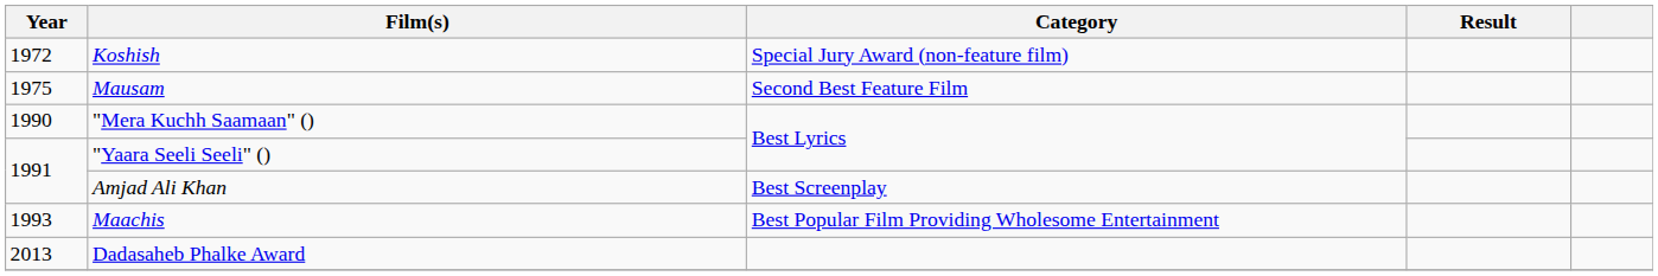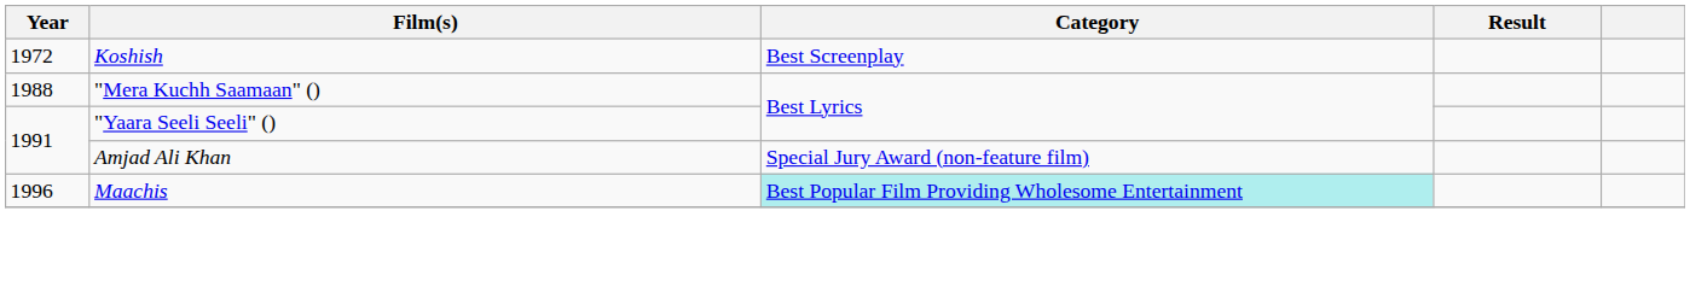Koshish | Category: Special Jury Award (non-feature film) -> Best Screenplay
- row: 1975 | Mausam | Second Best Feature Film
"Mera Kuchh Saamaan" () | Year: 1990 -> 1988
Amjad Ali Khan | Category: Best Screenplay -> Special Jury Award (non-feature film)
Maachis | Year: 1993 -> 1996
Maachis | Category: no background -> paleturquoise background
- row: 2013 | Dadasaheb Phalke Award
